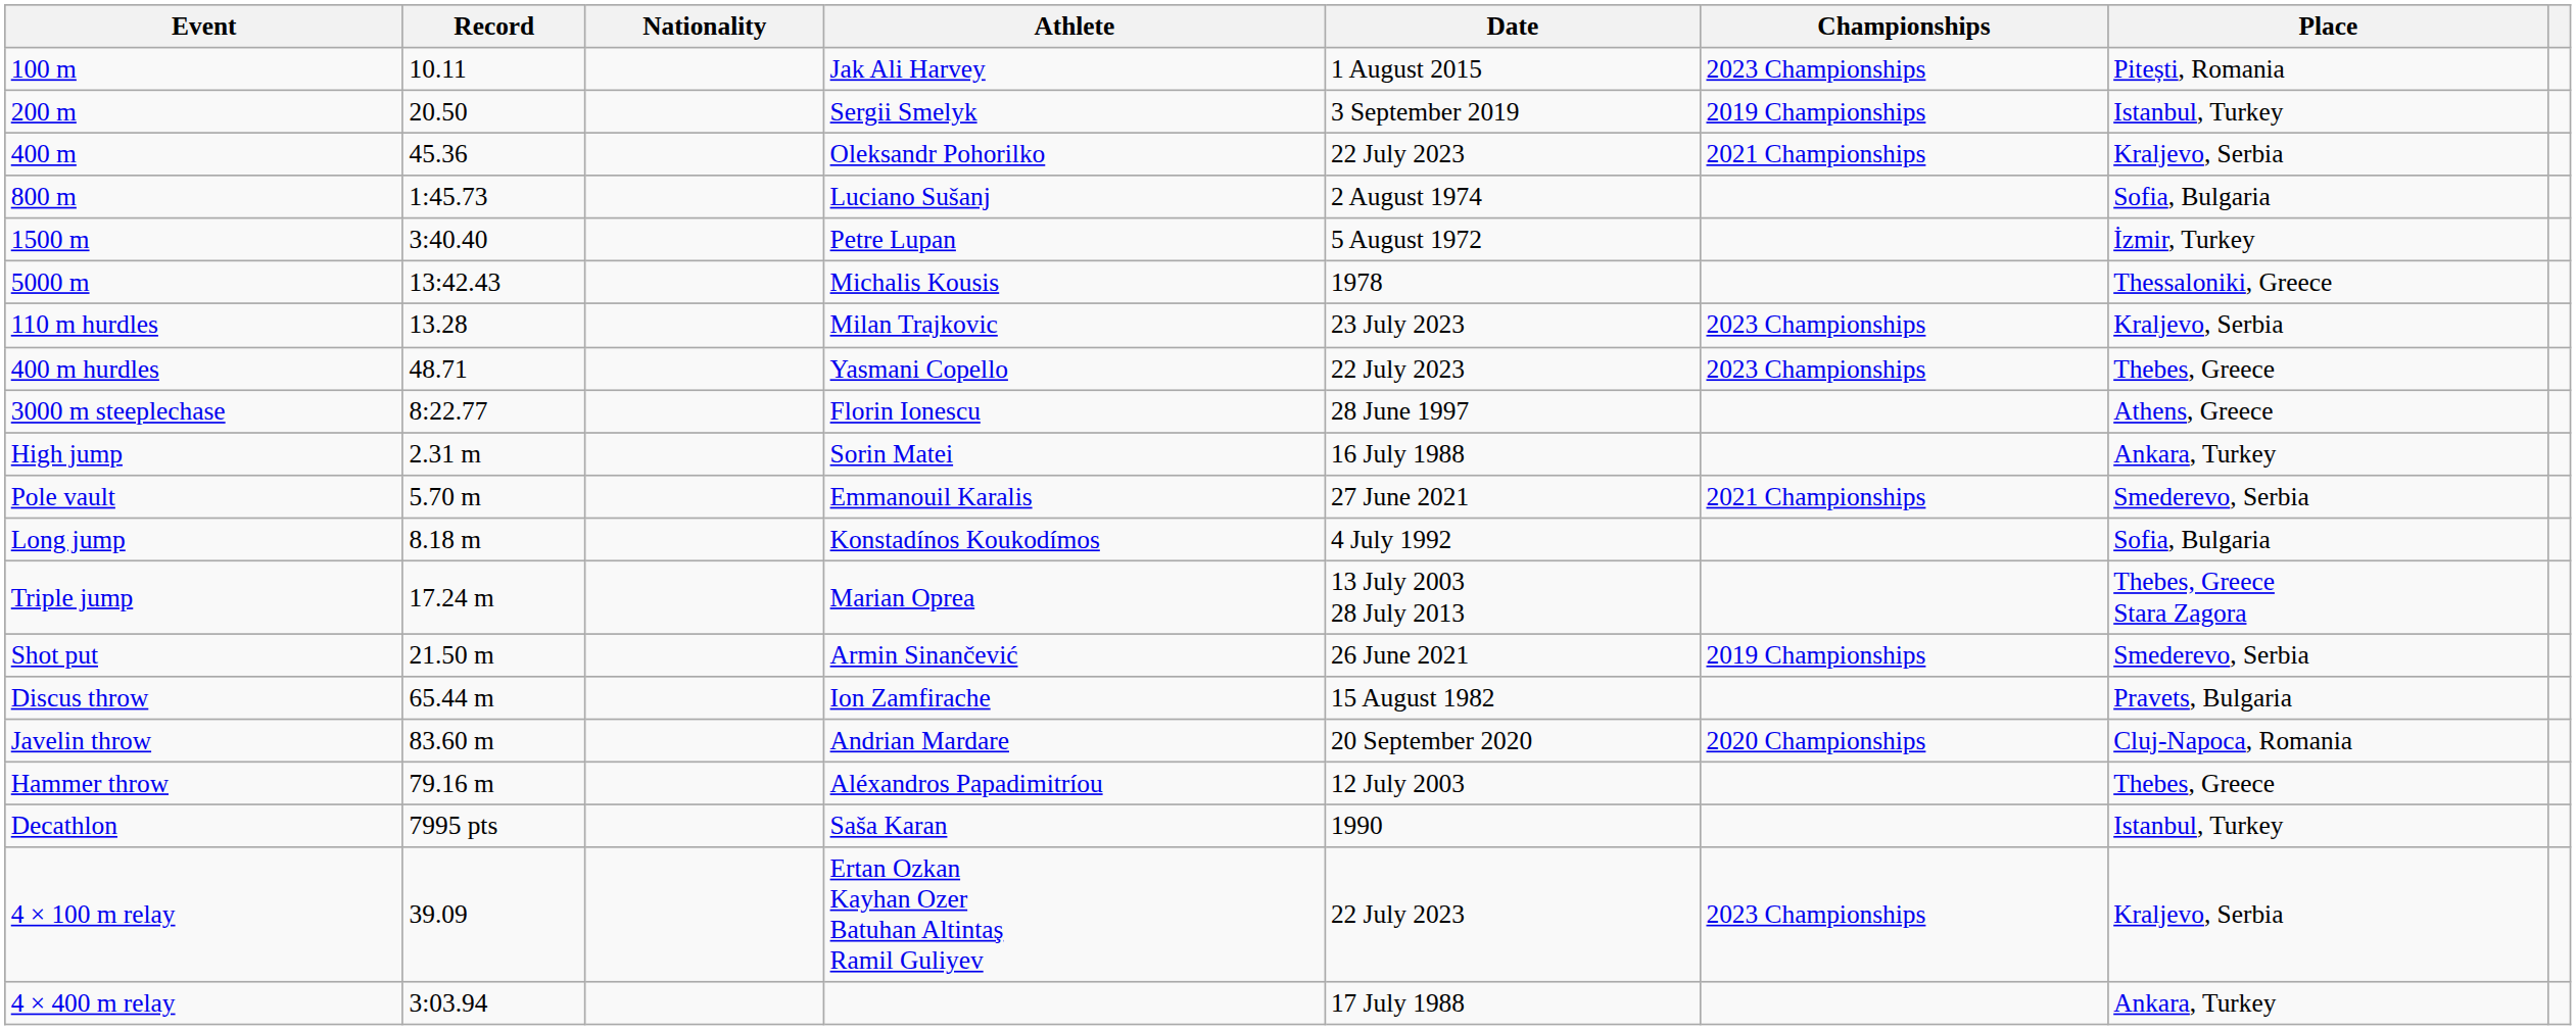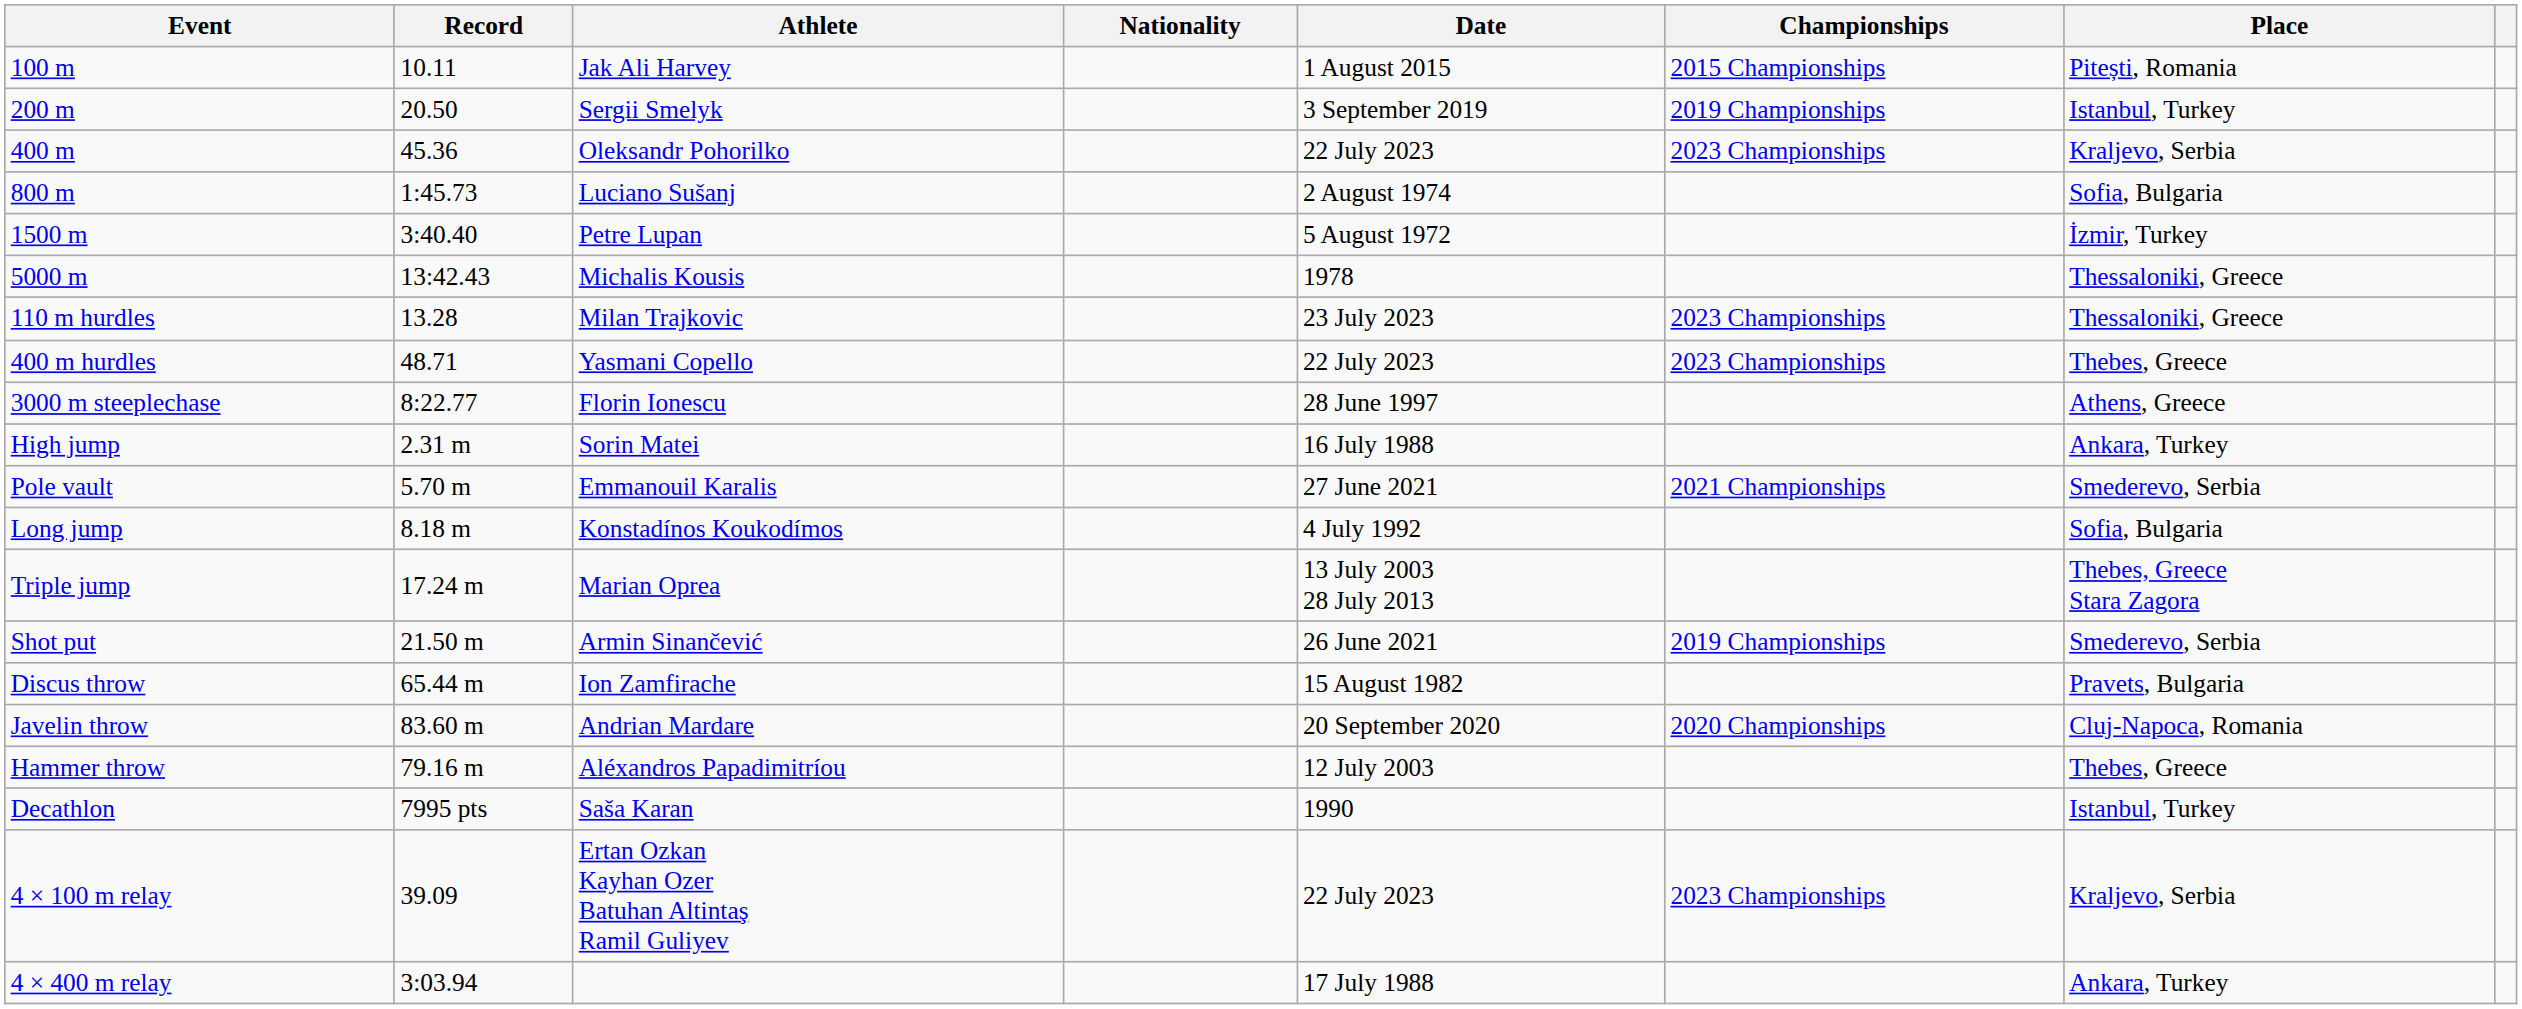columns swapped: Athlete <-> Nationality
100 m | Championships: 2023 Championships -> 2015 Championships
400 m | Championships: 2021 Championships -> 2023 Championships
110 m hurdles | Place: Kraljevo, Serbia -> Thessaloniki, Greece
